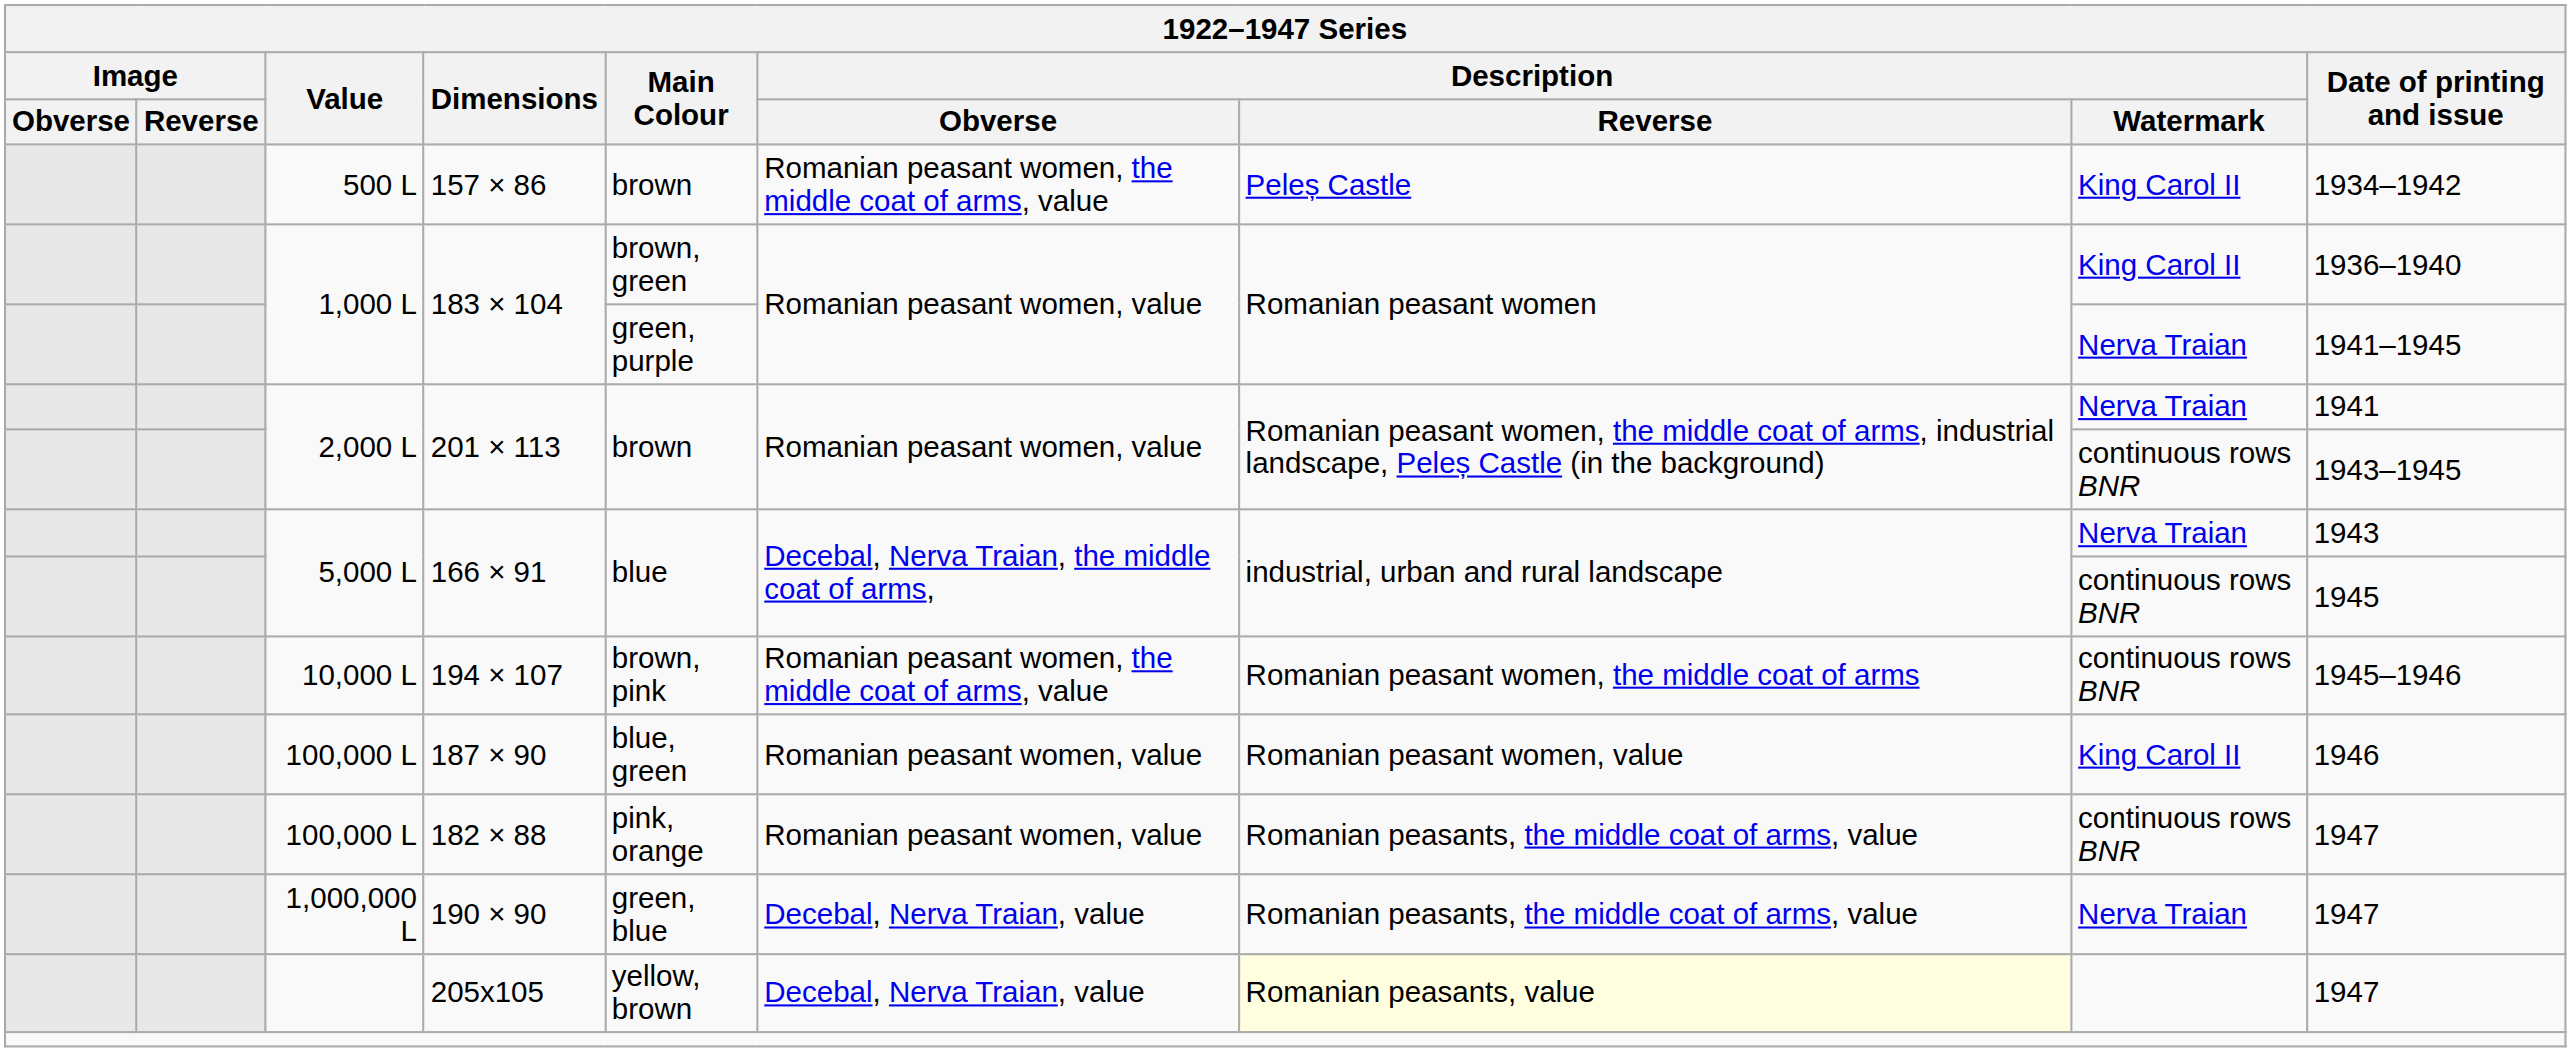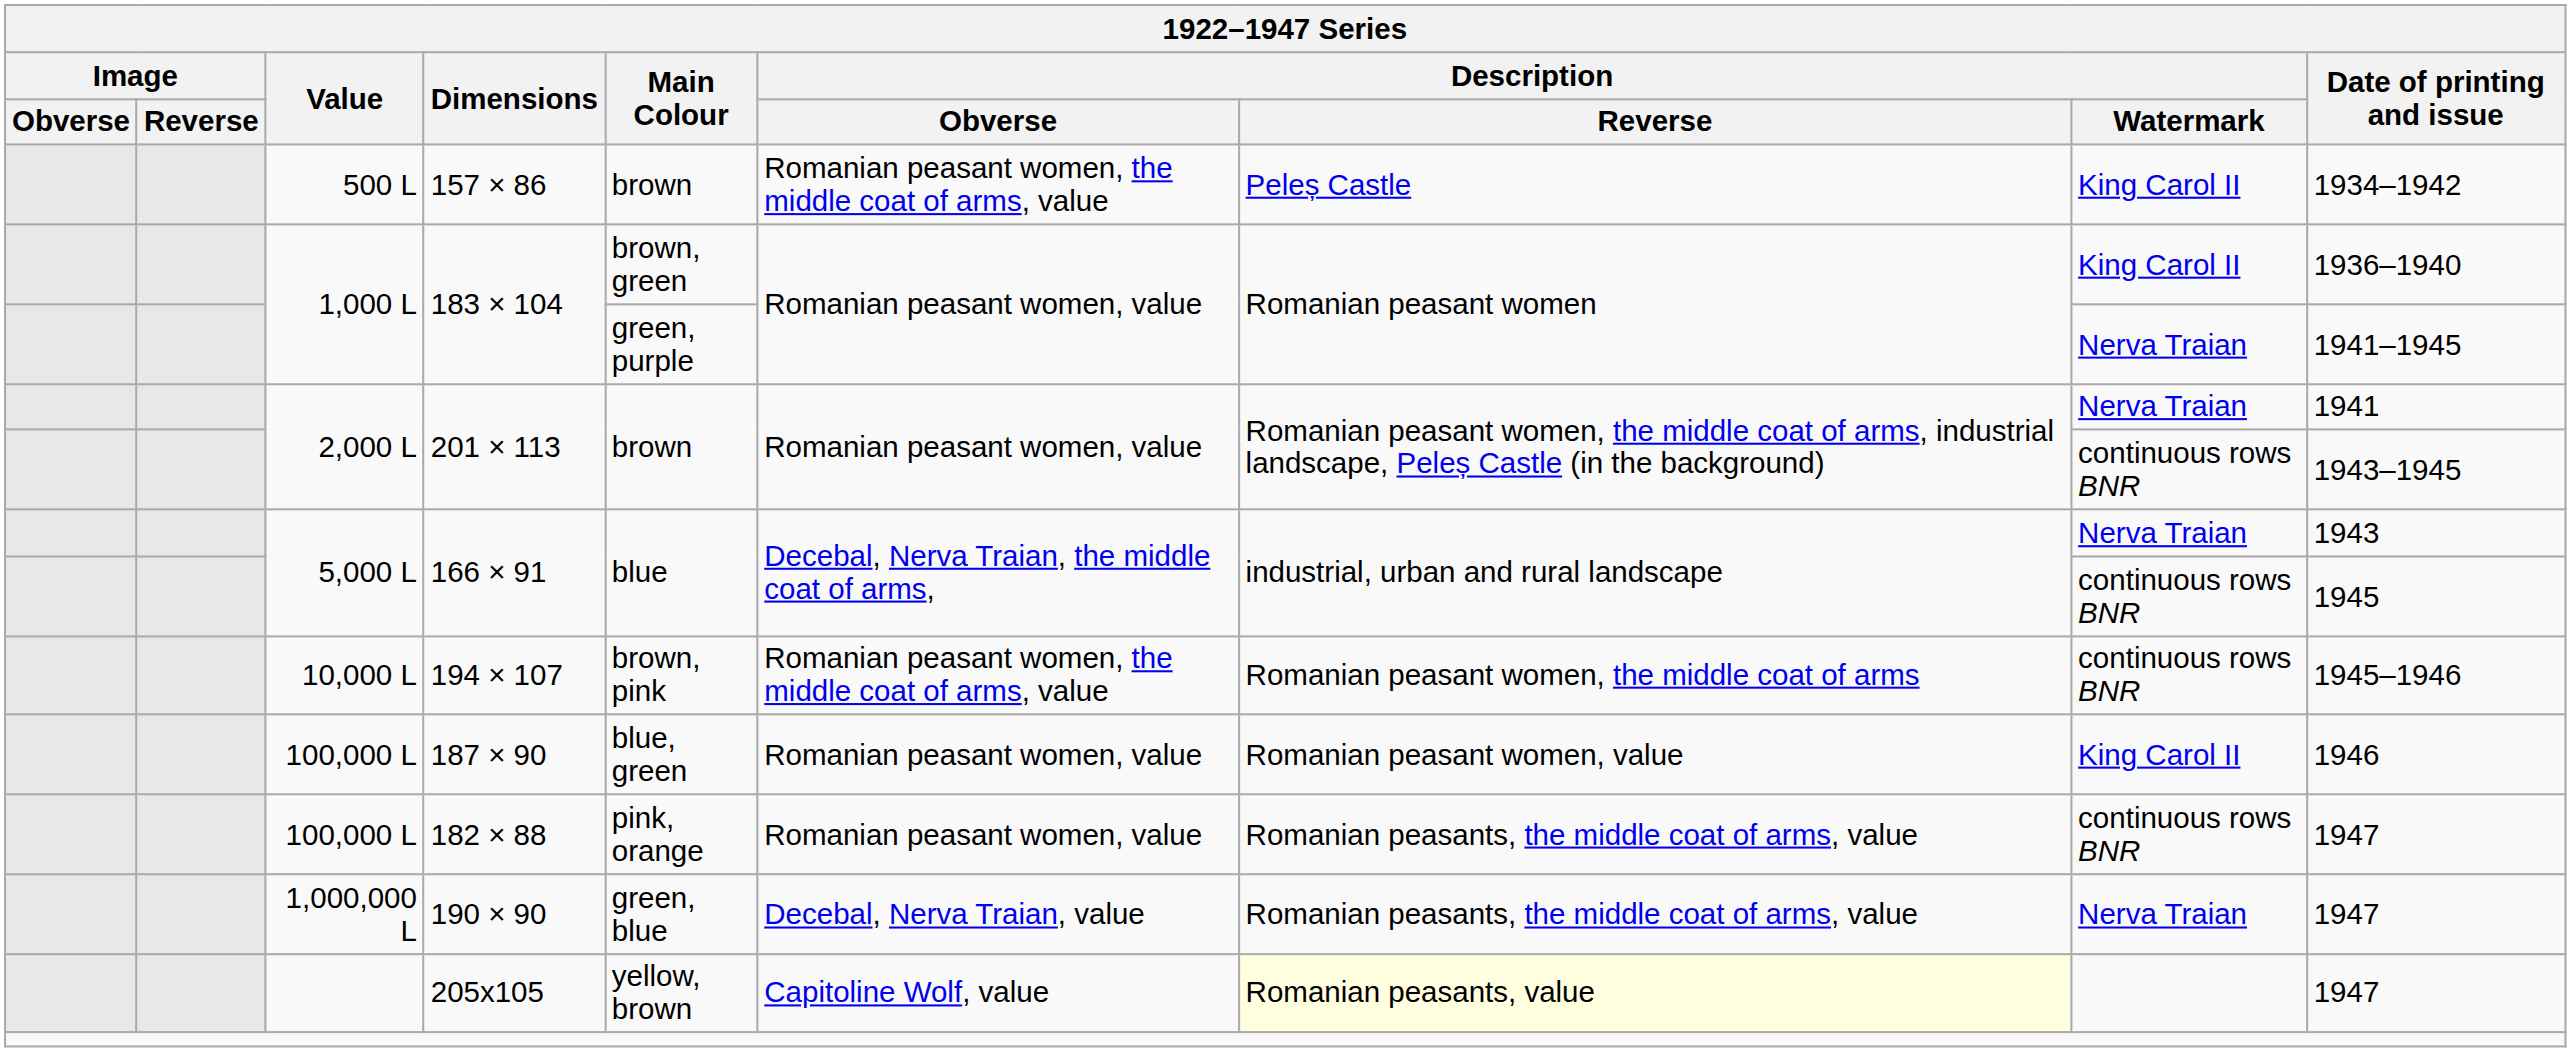205x105 | Description / Obverse: Decebal, Nerva Traian, value -> Capitoline Wolf, value
